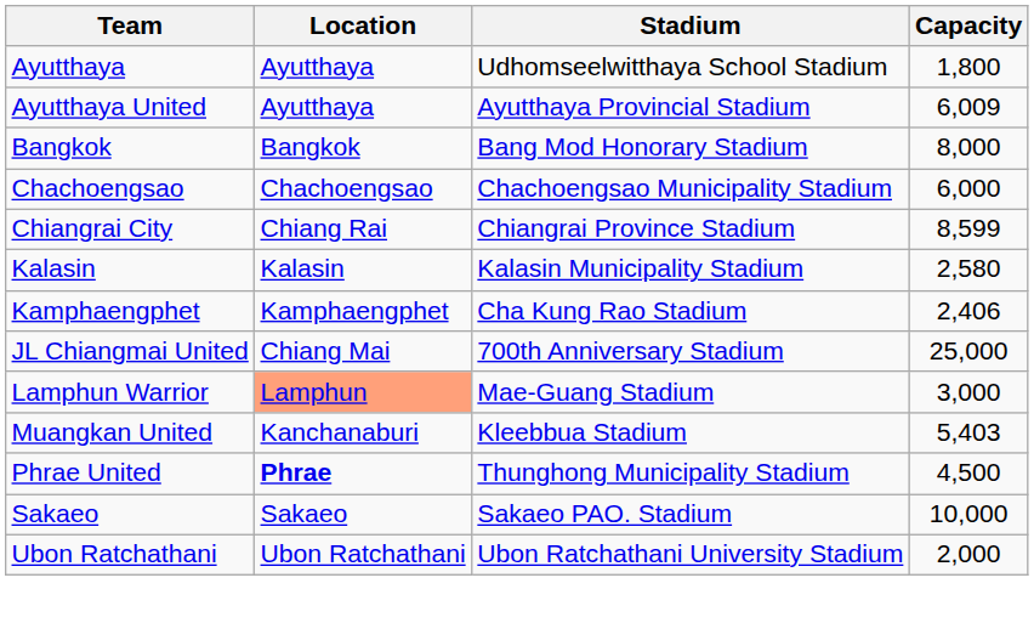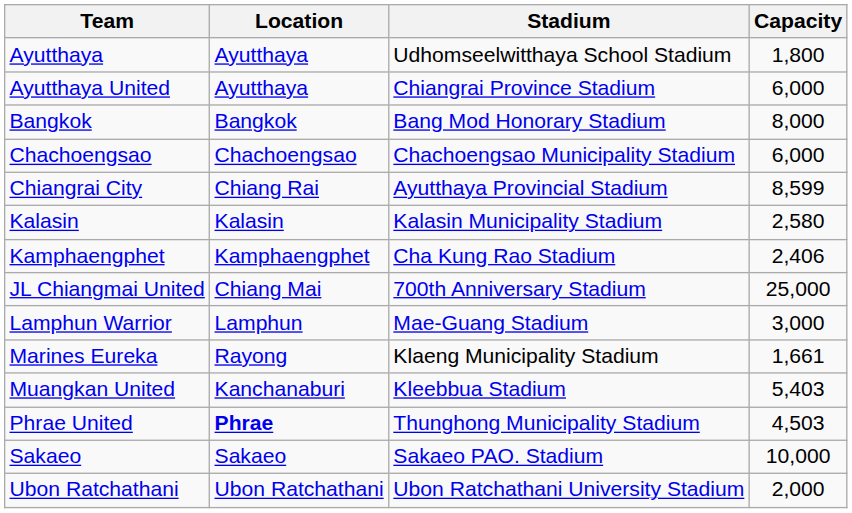Ayutthaya United | Stadium: Ayutthaya Provincial Stadium -> Chiangrai Province Stadium
Ayutthaya United | Capacity: 6,009 -> 6,000
Chiangrai City | Stadium: Chiangrai Province Stadium -> Ayutthaya Provincial Stadium
Lamphun Warrior | Location: lightsalmon background -> no background
+ row: Marines Eureka | Rayong | Klaeng Municipality Stadium | 1,661
Phrae United | Capacity: 4,500 -> 4,503
